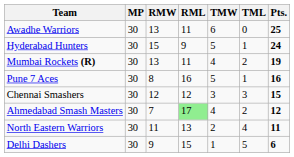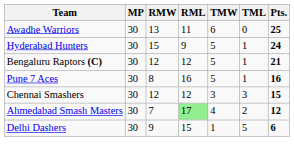+ row: Bengaluru Raptors (C) | 30 | 12 | 12 | 5 | 1 | 21
- row: Mumbai Rockets (R) | 30 | 13 | 11 | 4 | 2 | 19
- row: North Eastern Warriors | 30 | 11 | 13 | 2 | 4 | 11
